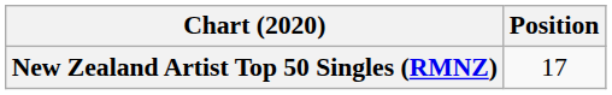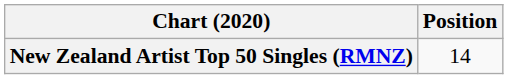New Zealand Artist Top 50 Singles (RMNZ) | Position: 17 -> 14
